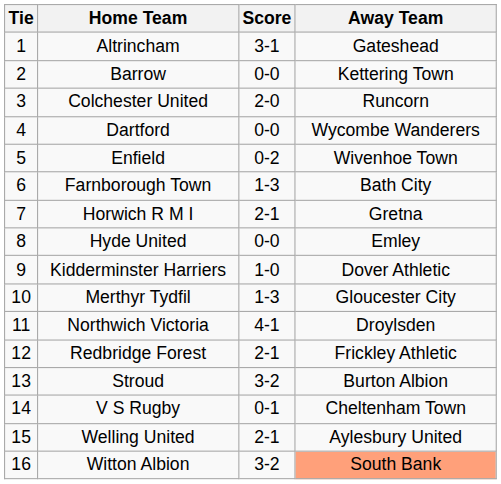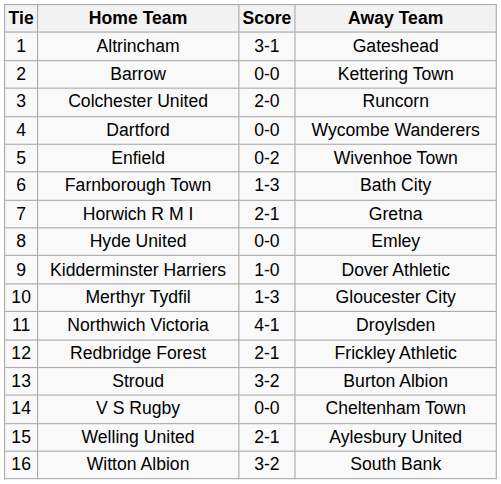V S Rugby | Score: 0-1 -> 0-0
Witton Albion | Away Team: lightsalmon background -> no background
